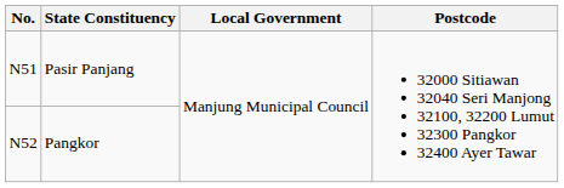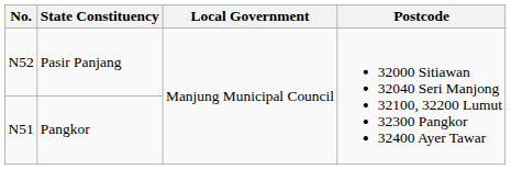Pasir Panjang | No.: N51 -> N52
Pangkor | No.: N52 -> N51
